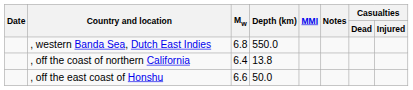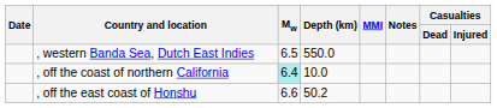, western Banda Sea, Dutch East Indies | Mw: 6.8 -> 6.5
, off the coast of northern California | Mw: no background -> paleturquoise background
, off the coast of northern California | Depth (km): 13.8 -> 10.0
, off the east coast of Honshu | Depth (km): 50.0 -> 50.2
